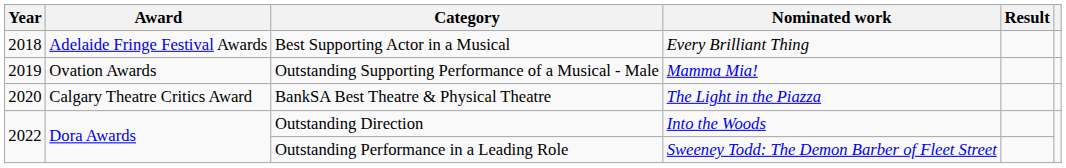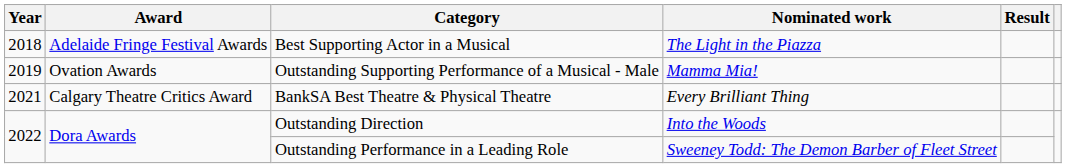Best Supporting Actor in a Musical | Nominated work: Every Brilliant Thing -> The Light in the Piazza
BankSA Best Theatre & Physical Theatre | Year: 2020 -> 2021
BankSA Best Theatre & Physical Theatre | Nominated work: The Light in the Piazza -> Every Brilliant Thing
